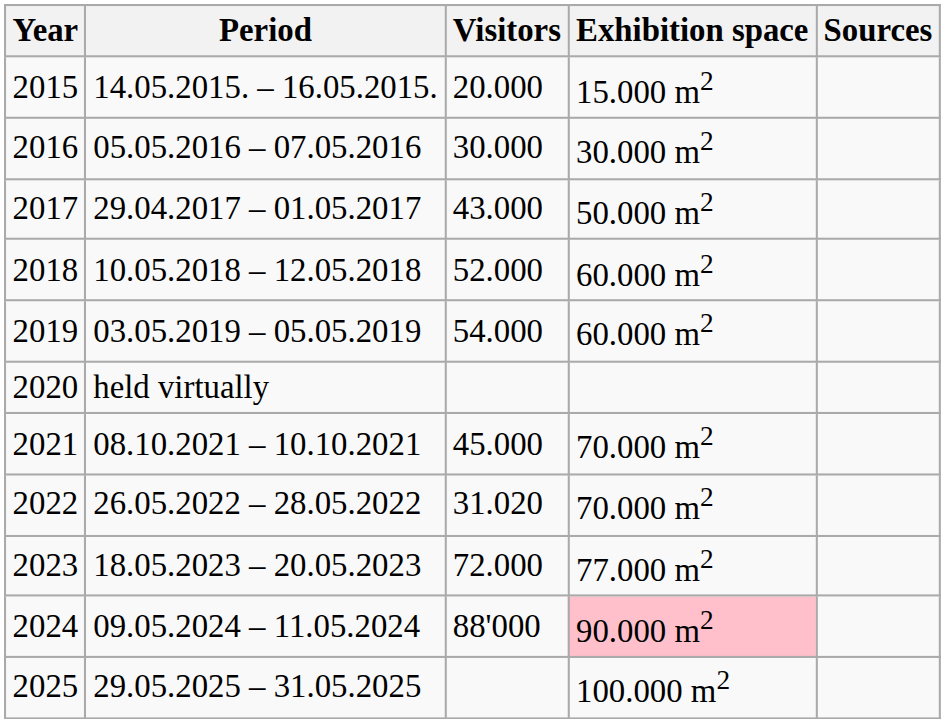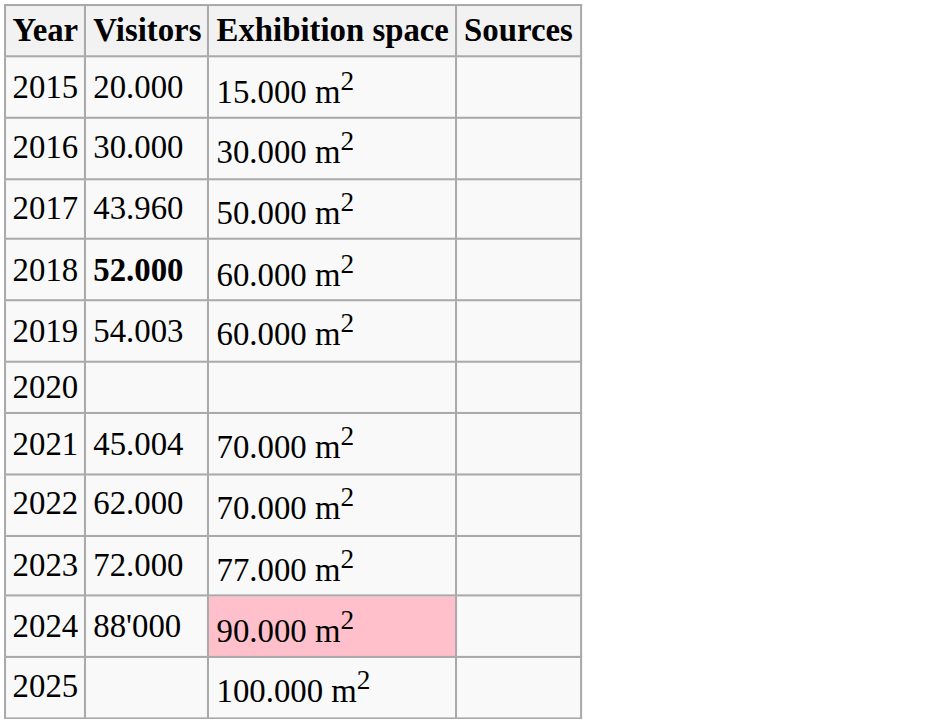- column: Period | 14.05.2015. – 16.05.2015. | 05.05.2016 – 07.05.2016 | 29.04.2017 – 01.05.2017 | 10.05.2018 – 12.05.2018 | 03.05.2019 – 05.05.2019 | held virtually | 08.10.2021 – 10.10.2021 | 26.05.2022 – 28.05.2022 | 18.05.2023 – 20.05.2023 | 09.05.2024 – 11.05.2024 | 29.05.2025 – 31.05.2025
2017 | Visitors: 43.000 -> 43.960
2018 | Visitors: normal -> bold
2019 | Visitors: 54.000 -> 54.003
2021 | Visitors: 45.000 -> 45.004
2022 | Visitors: 31.020 -> 62.000
